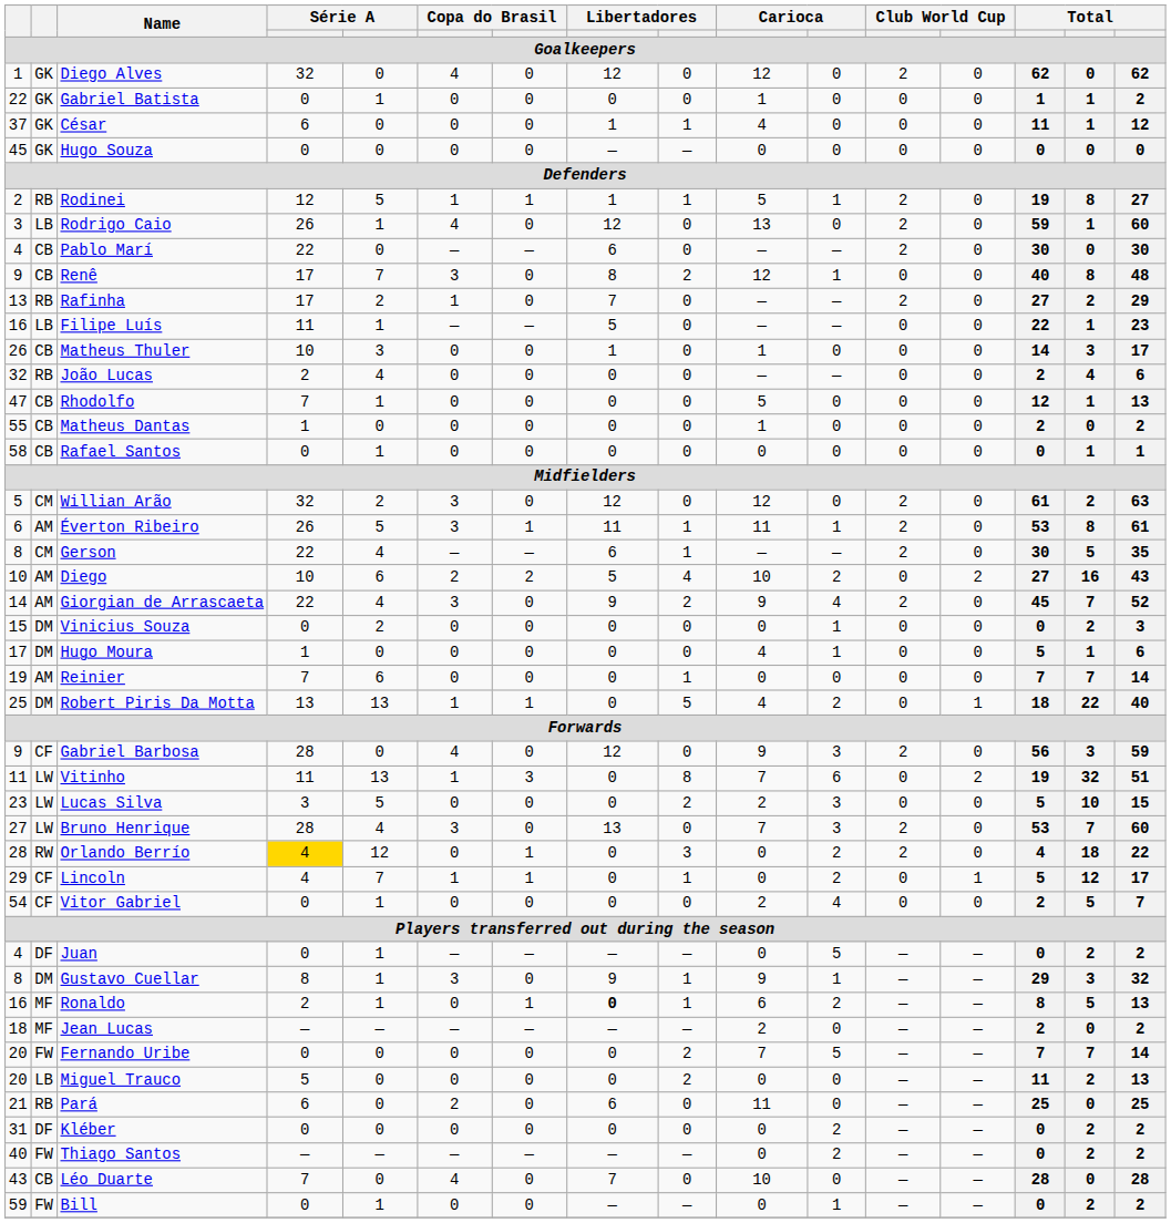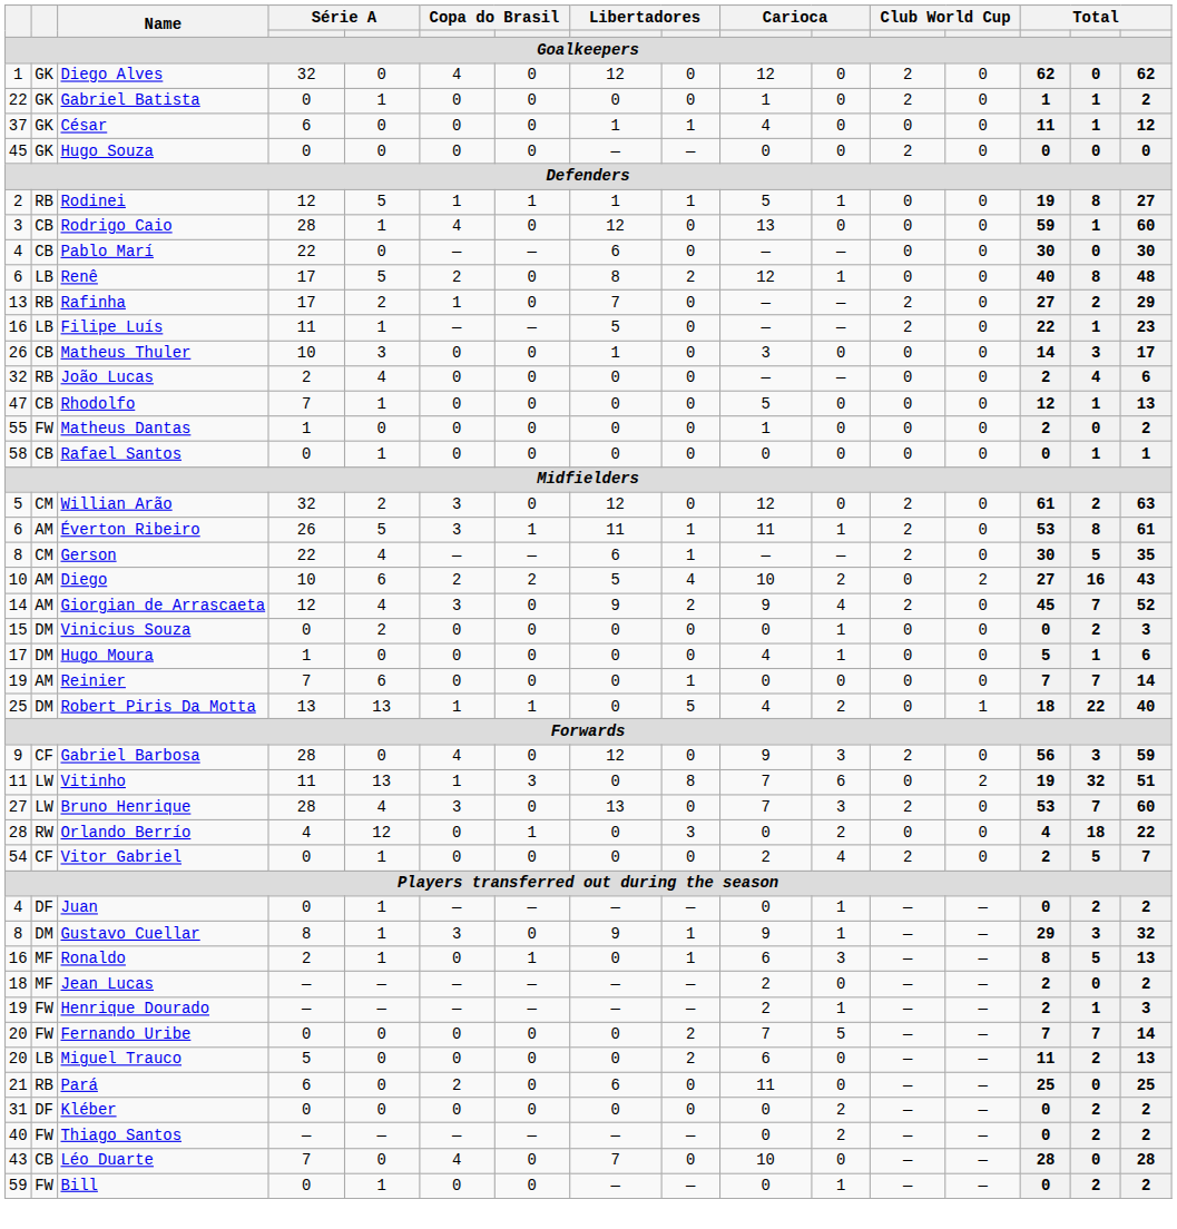Gabriel Batista | column 12: 0 -> 2
Hugo Souza | column 12: 0 -> 2
Rodinei | column 12: 2 -> 0
Rodrigo Caio | column 2: LB -> CB
Rodrigo Caio | column 4: 26 -> 28
Rodrigo Caio | column 12: 2 -> 0
Pablo Marí | column 12: 2 -> 0
Renê | column 1: 9 -> 6
Renê | column 2: CB -> LB
Renê | column 5: 7 -> 5
Renê | column 6: 3 -> 2
Filipe Luís | column 12: 0 -> 2
Matheus Thuler | column 10: 1 -> 3
Matheus Dantas | column 2: CB -> FW
Giorgian de Arrascaeta | column 4: 22 -> 12
- row: 23 | LW | Lucas Silva | 3 | 5 | 0 | 0 | 0 | 2 | 2 | 3 | 0 | 0 | 5 | 10 | 15
Orlando Berrío | column 4: gold background -> no background
Orlando Berrío | column 12: 2 -> 0
- row: 29 | CF | Lincoln | 4 | 7 | 1 | 1 | 0 | 1 | 0 | 2 | 0 | 1 | 5 | 12 | 17
Vitor Gabriel | column 12: 0 -> 2
Juan | column 11: 5 -> 1
Ronaldo | column 8: bold -> normal
Ronaldo | column 11: 2 -> 3
+ row: 19 | FW | Henrique Dourado | — | — | — | — | — | — | 2 | 1 | — | — | 2 | 1 | 3
Miguel Trauco | column 10: 0 -> 6
